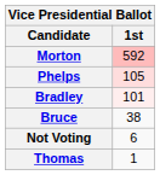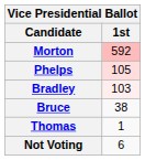Bradley | 1st: 101 -> 103
rows swapped: Thomas <-> Not Voting
